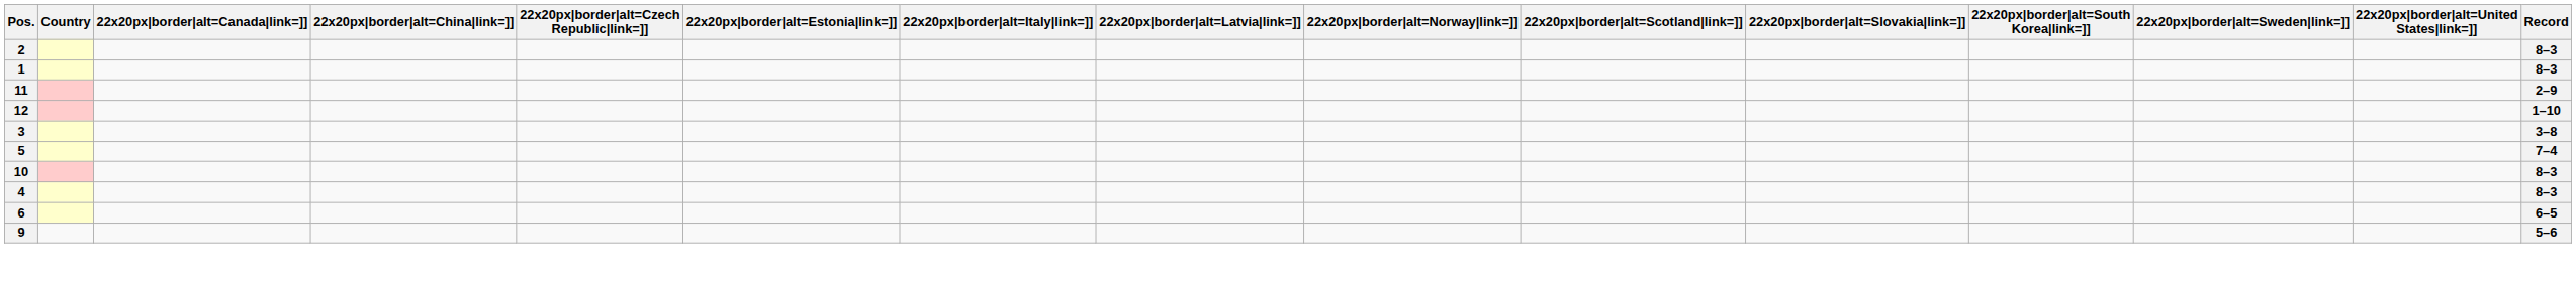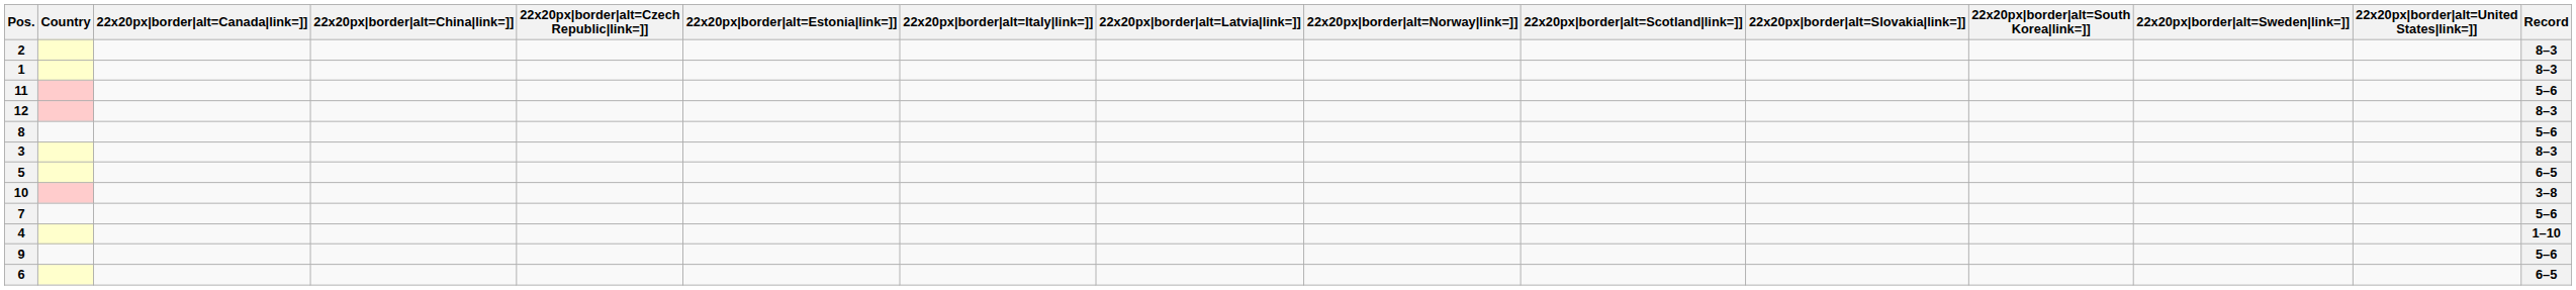11 | Record: 2–9 -> 5–6
12 | Record: 1–10 -> 8–3
+ row: 8 | 5–6
3 | Record: 3–8 -> 8–3
5 | Record: 7–4 -> 6–5
10 | Record: 8–3 -> 3–8
+ row: 7 | 5–6
4 | Record: 8–3 -> 1–10
rows swapped: 6 <-> 9
